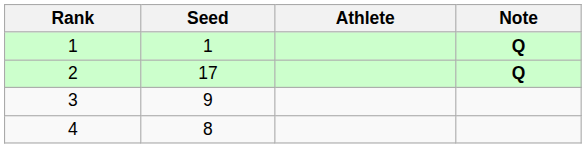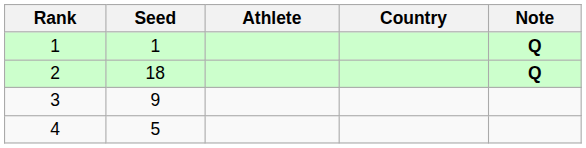+ column: Country
2 | Seed: 17 -> 18
4 | Seed: 8 -> 5
